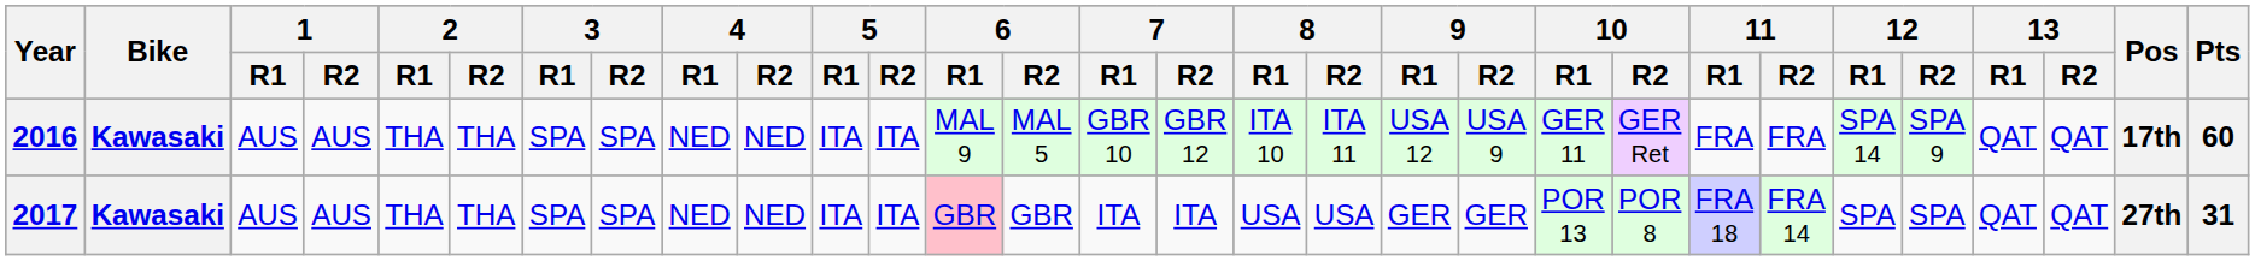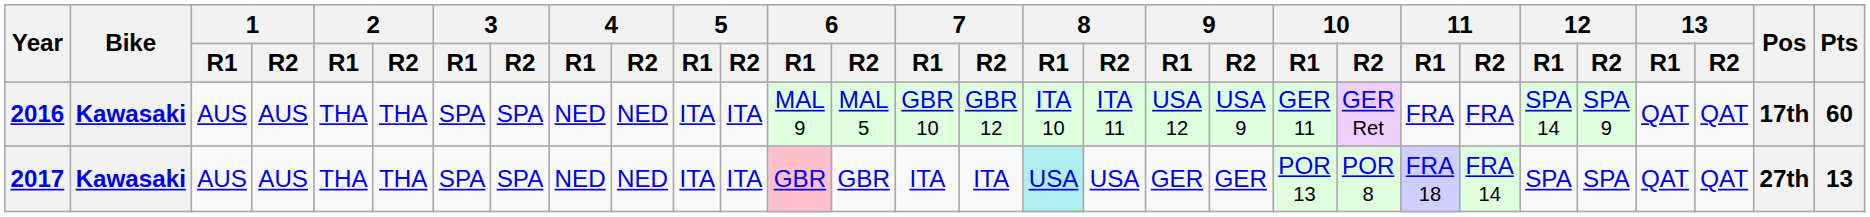2017 | 8 / R1: no background -> paleturquoise background
2017 | Pts: 31 -> 13
